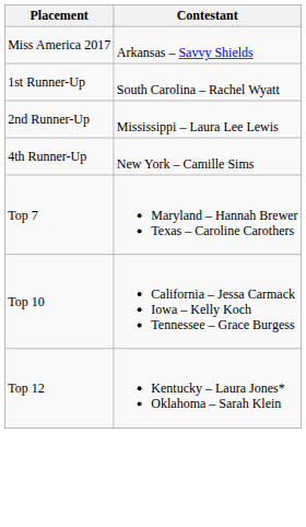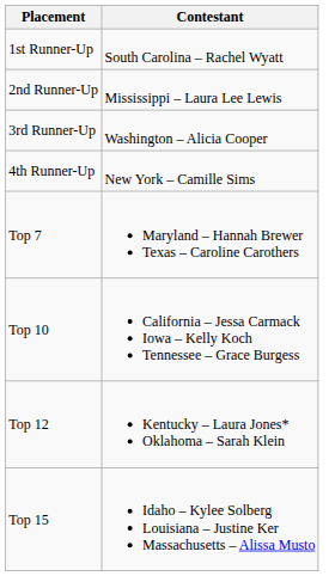- row: Miss America 2017 | Arkansas – Savvy Shields
+ row: 3rd Runner-Up | Washington – Alicia Cooper
+ row: Top 15 | Idaho – Kylee Solberg Louisiana – Justine Ker Massachusetts – Alissa Musto
